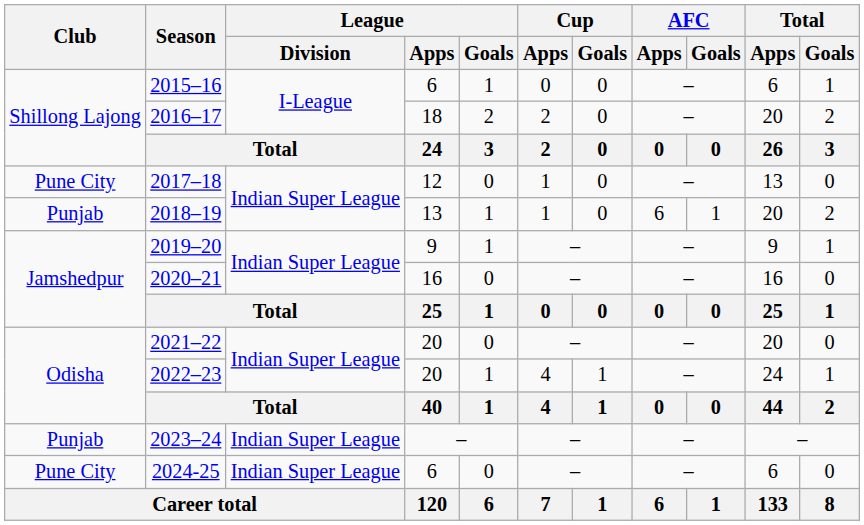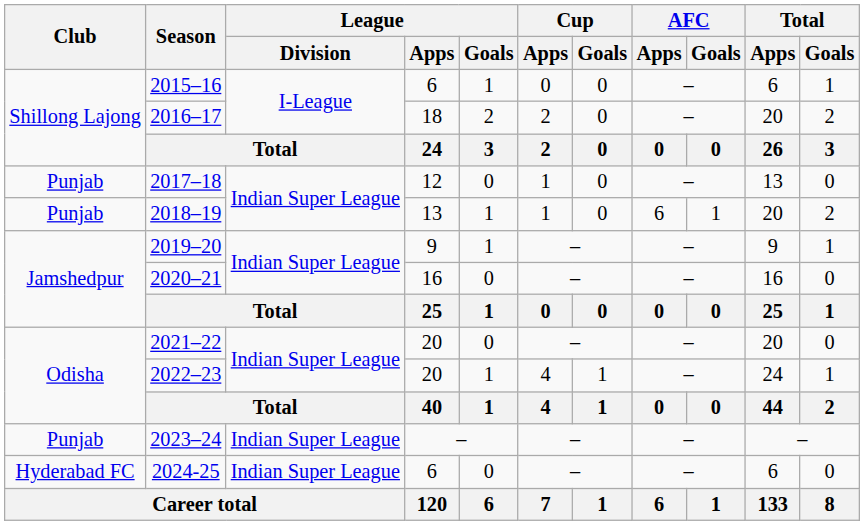2017–18 | Club: Pune City -> Punjab
2024-25 | Club: Pune City -> Hyderabad FC
